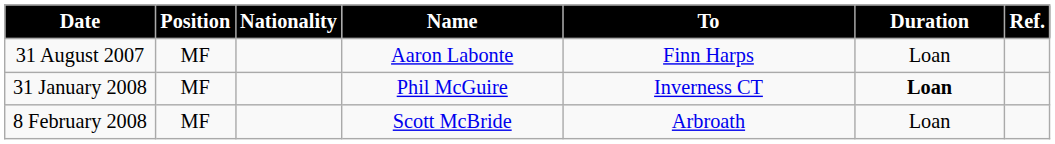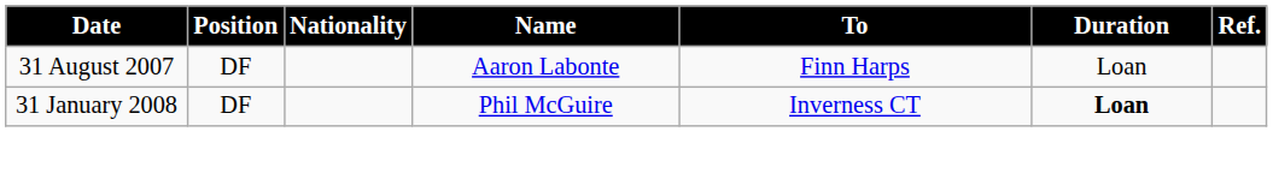31 August 2007 | Position: MF -> DF
31 January 2008 | Position: MF -> DF
- row: 8 February 2008 | MF | Scott McBride | Arbroath | Loan
